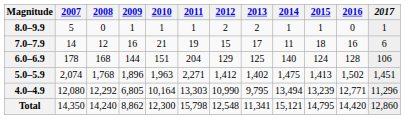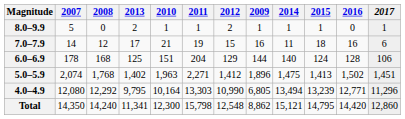columns swapped: 2009 <-> 2013
